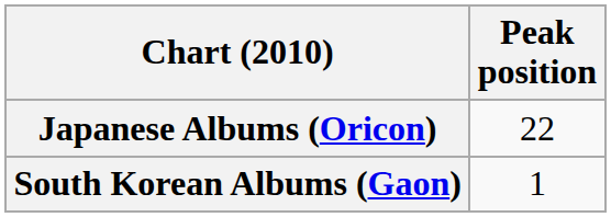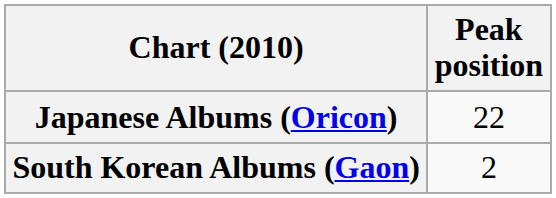South Korean Albums (Gaon) | Peak position: 1 -> 2
